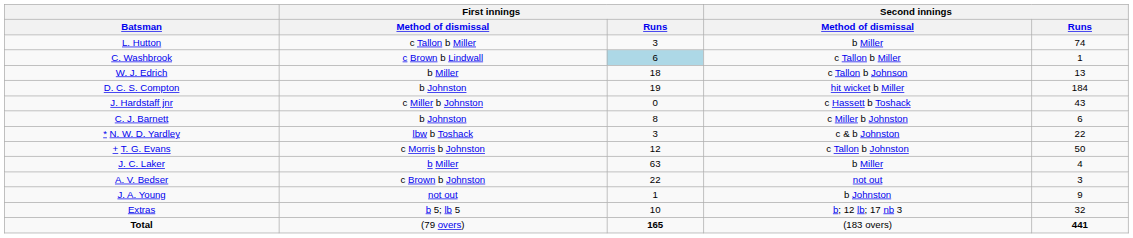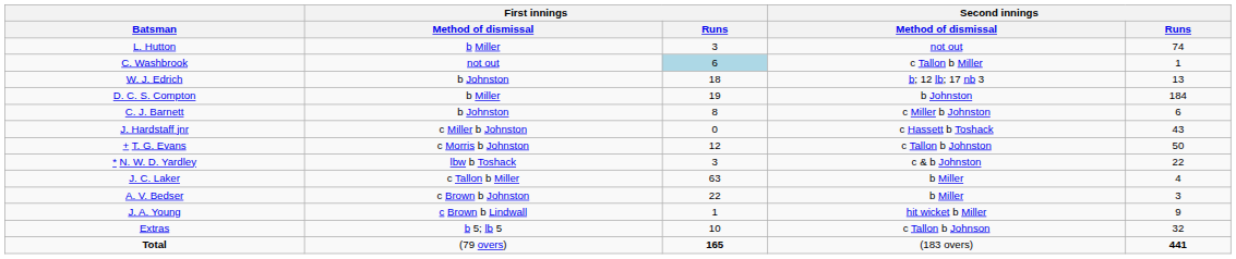L. Hutton | First innings / Method of dismissal: c Tallon b Miller -> b Miller
L. Hutton | Second innings / Method of dismissal: b Miller -> not out
C. Washbrook | First innings / Method of dismissal: c Brown b Lindwall -> not out
W. J. Edrich | First innings / Method of dismissal: b Miller -> b Johnston
W. J. Edrich | Second innings / Method of dismissal: c Tallon b Johnson -> b; 12 lb; 17 nb 3
D. C. S. Compton | First innings / Method of dismissal: b Johnston -> b Miller
D. C. S. Compton | Second innings / Method of dismissal: hit wicket b Miller -> b Johnston
rows swapped: J. Hardstaff jnr <-> C. J. Barnett
rows swapped: * N. W. D. Yardley <-> + T. G. Evans
J. C. Laker | First innings / Method of dismissal: b Miller -> c Tallon b Miller
A. V. Bedser | Second innings / Method of dismissal: not out -> b Miller
J. A. Young | First innings / Method of dismissal: not out -> c Brown b Lindwall
J. A. Young | Second innings / Method of dismissal: b Johnston -> hit wicket b Miller
Extras | Second innings / Method of dismissal: b; 12 lb; 17 nb 3 -> c Tallon b Johnson
